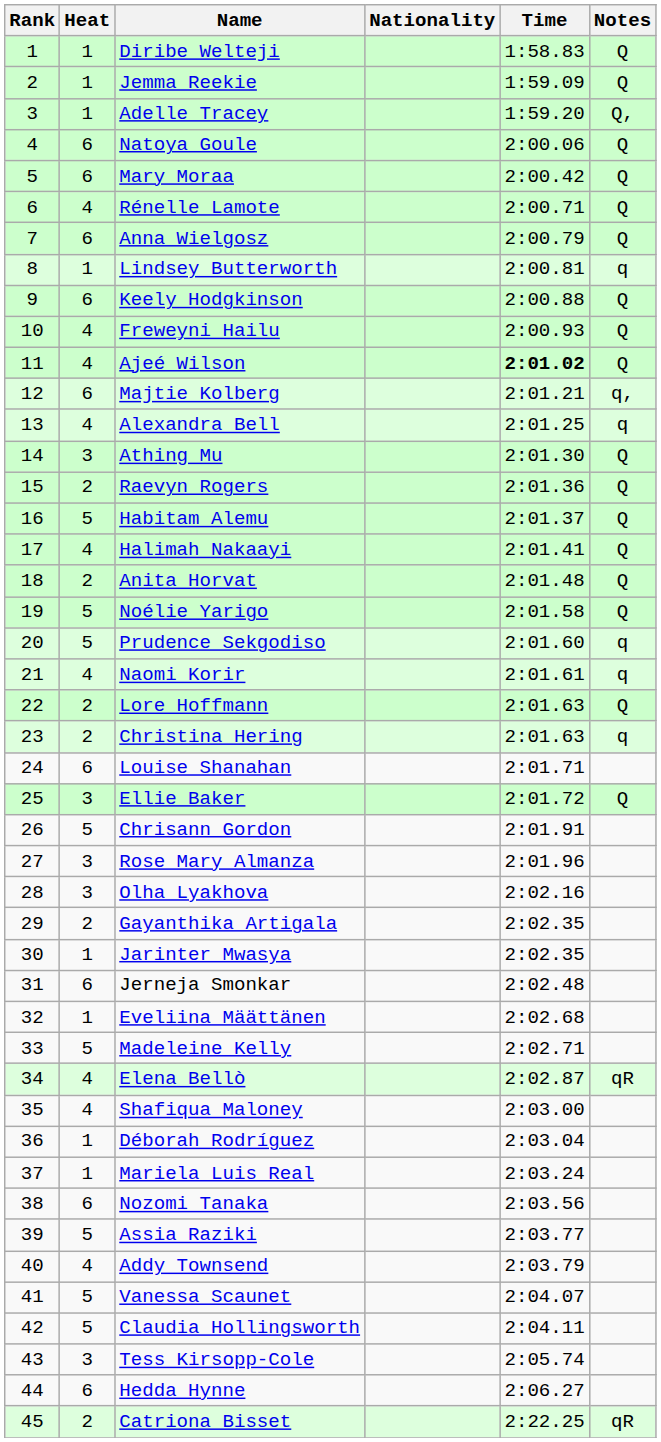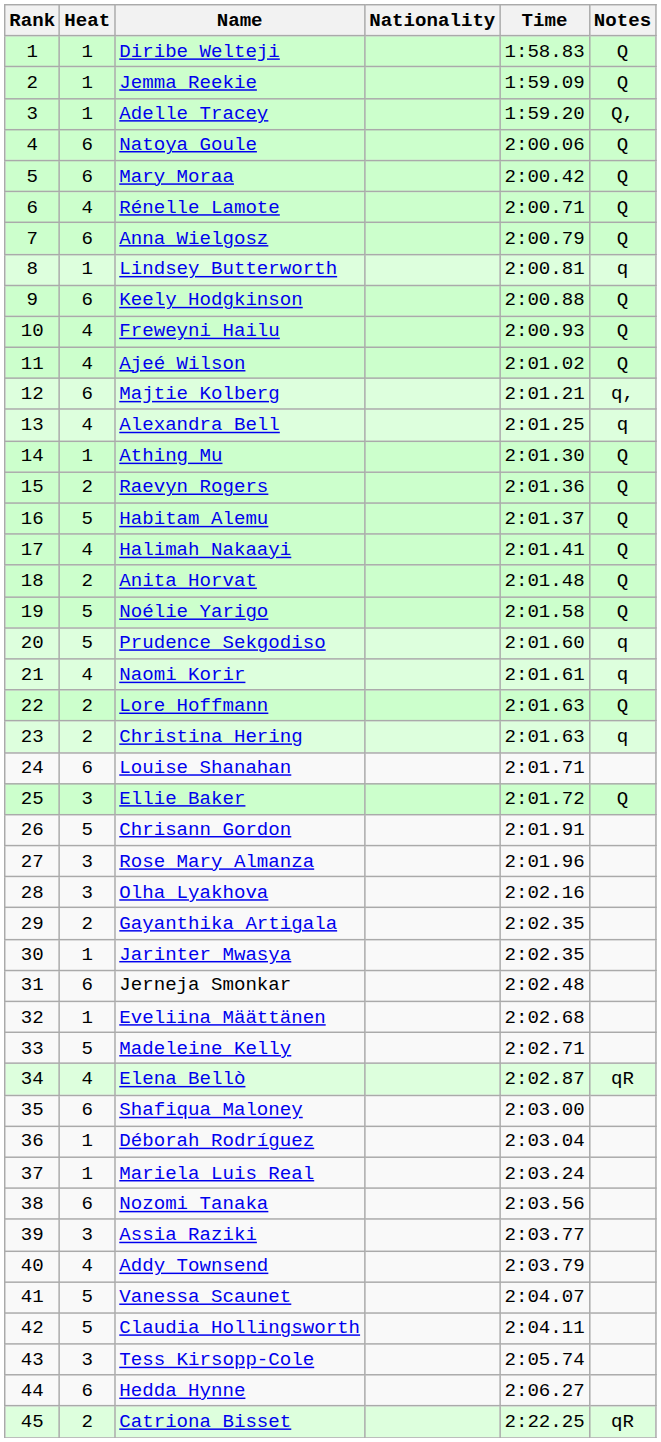Ajeé Wilson | Time: bold -> normal
Athing Mu | Heat: 3 -> 1
Shafiqua Maloney | Heat: 4 -> 6
Assia Raziki | Heat: 5 -> 3
